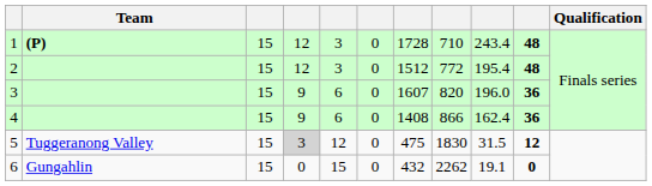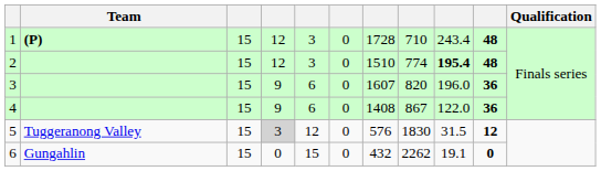2 | column 7: 1512 -> 1510
2 | column 8: 772 -> 774
2 | column 9: normal -> bold
4 | column 8: 866 -> 867
4 | column 9: 162.4 -> 122.0
5 | column 7: 475 -> 576
